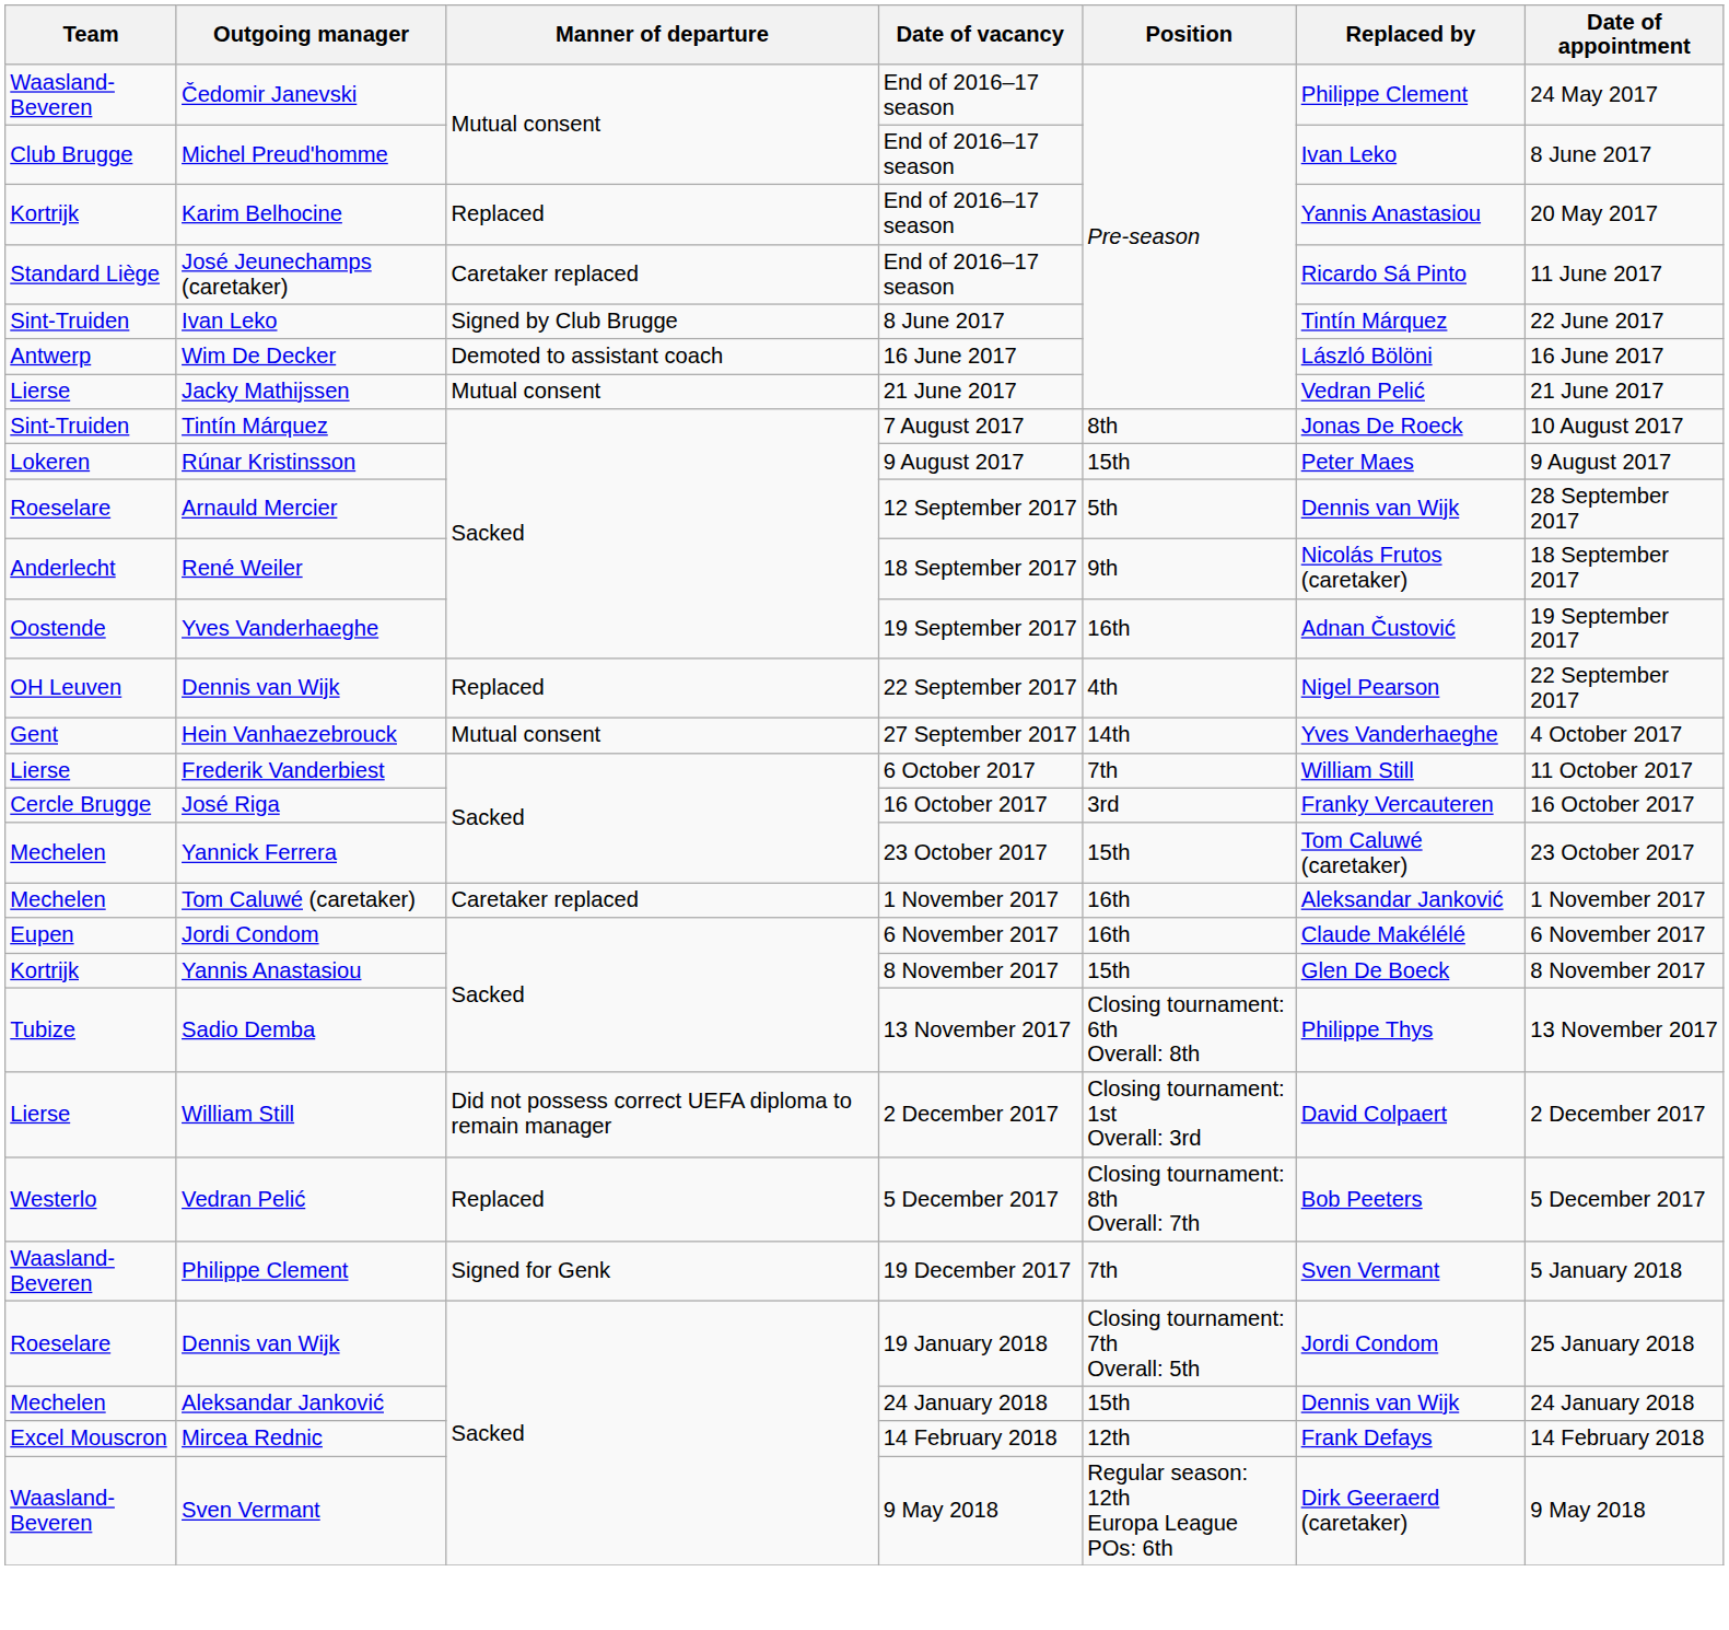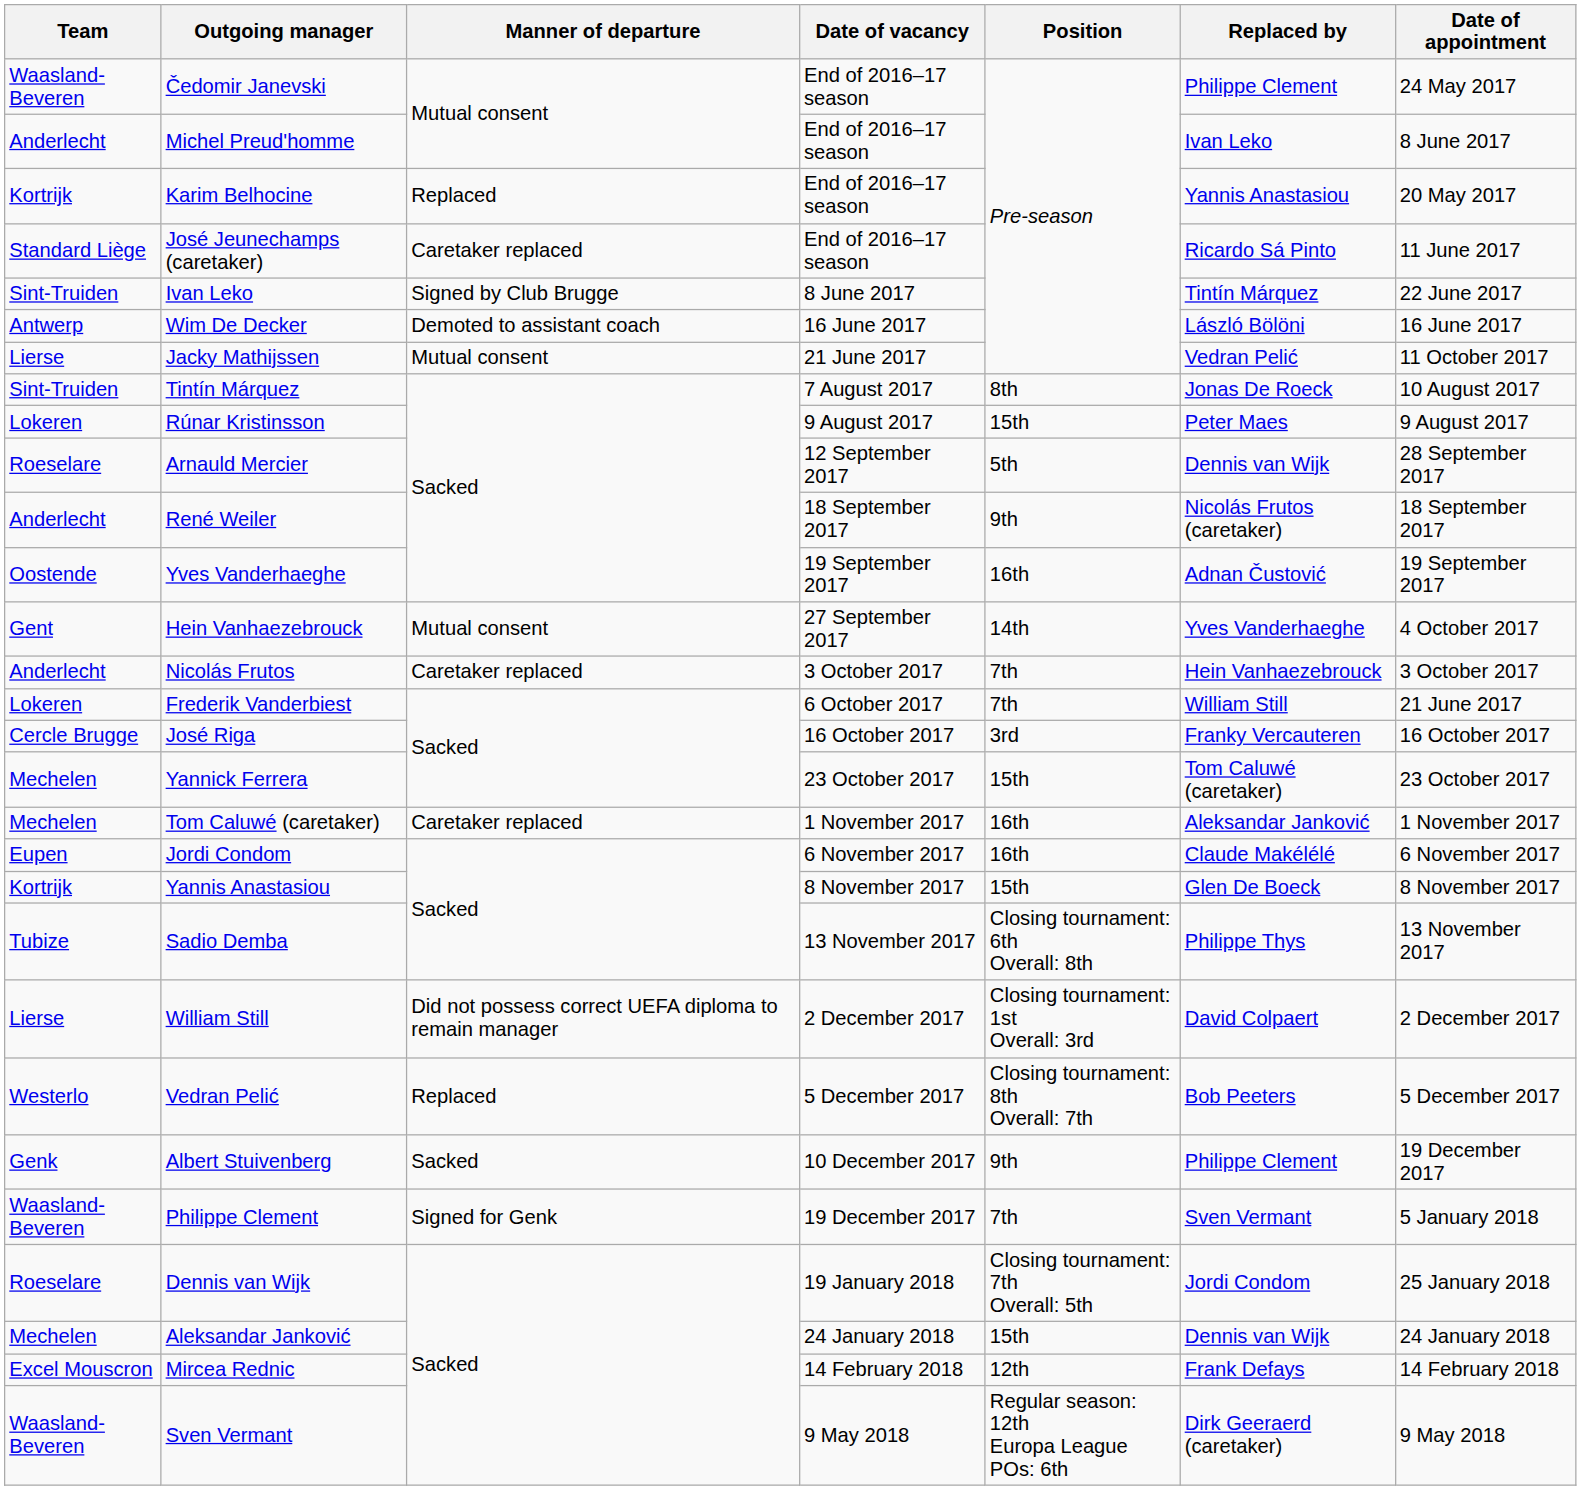Michel Preud'homme | Team: Club Brugge -> Anderlecht
Jacky Mathijssen | Date of appointment: 21 June 2017 -> 11 October 2017
- row: OH Leuven | Dennis van Wijk | Replaced | 22 September 2017 | 4th | Nigel Pearson | 22 September 2017
+ row: Anderlecht | Nicolás Frutos | Caretaker replaced | 3 October 2017 | 7th | Hein Vanhaezebrouck | 3 October 2017
Frederik Vanderbiest | Team: Lierse -> Lokeren
Frederik Vanderbiest | Date of appointment: 11 October 2017 -> 21 June 2017
+ row: Genk | Albert Stuivenberg | Sacked | 10 December 2017 | 9th | Philippe Clement | 19 December 2017
